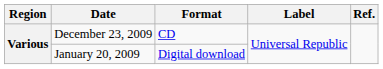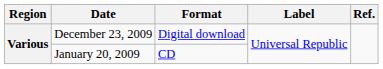December 23, 2009 | Format: CD -> Digital download
January 20, 2009 | Format: Digital download -> CD
